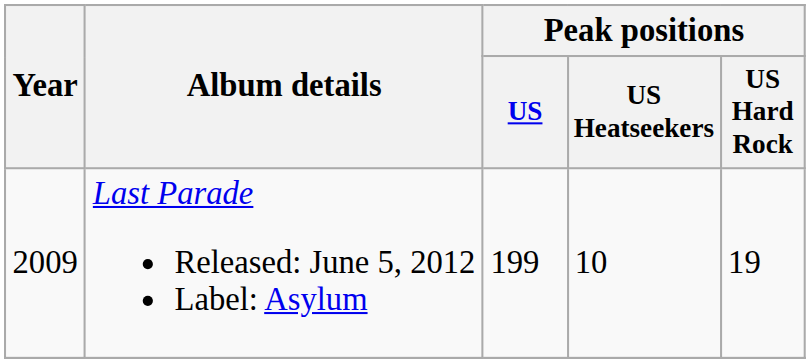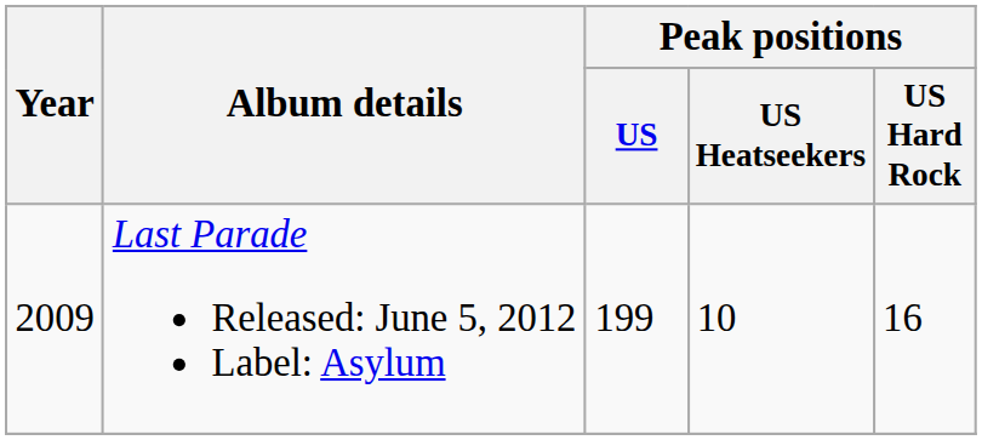Last Parade Released: June 5, 2012 Label: Asylum | Peak positions / US Hard Rock: 19 -> 16
